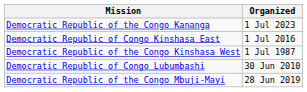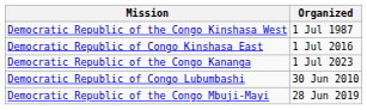rows swapped: Democratic Republic of the Congo Kananga <-> Democratic Republic of the Congo Kinshasa West
